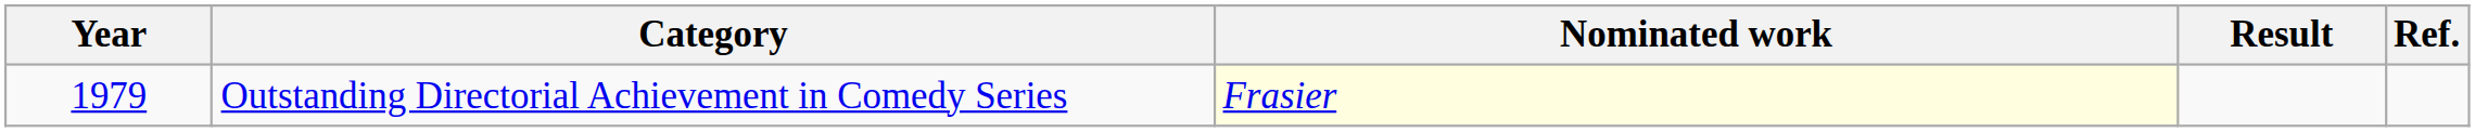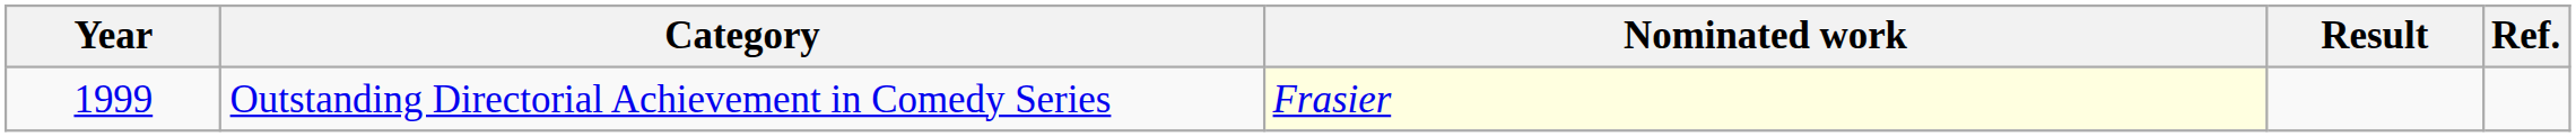Outstanding Directorial Achievement in Comedy Series | Year: 1979 -> 1999
